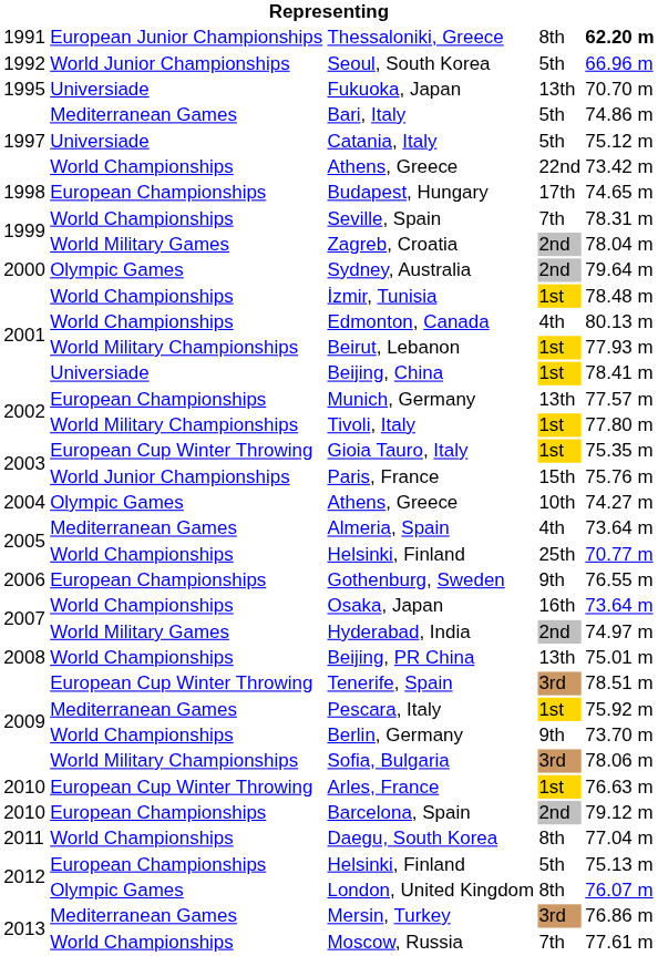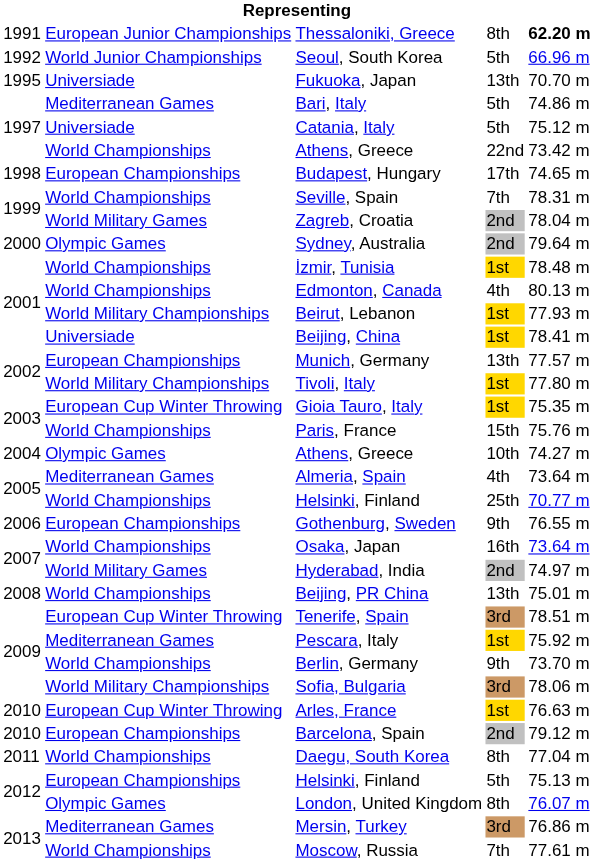Paris, France | column 2: World Junior Championships -> World Championships
